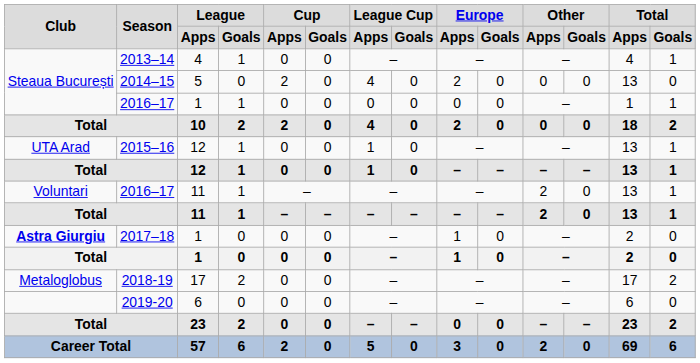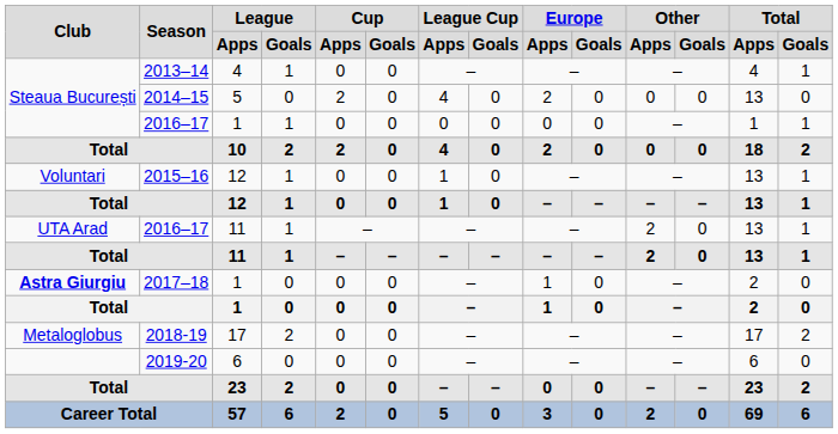2015–16 | Club: UTA Arad -> Voluntari
2016–17 / 11 | Club: Voluntari -> UTA Arad
